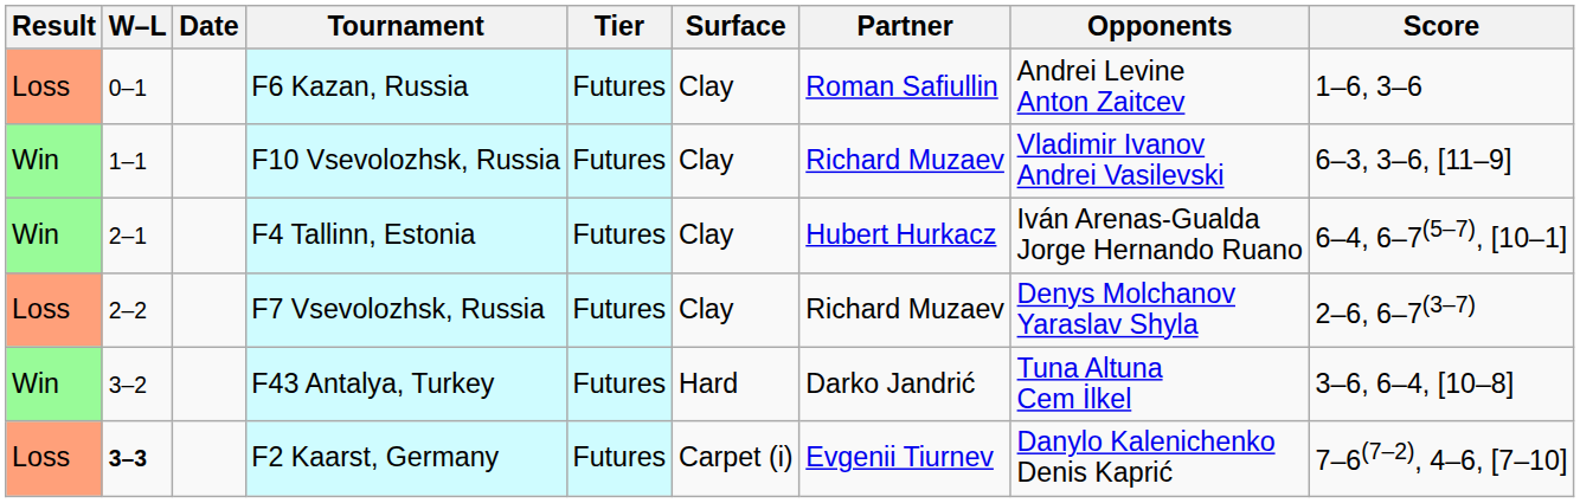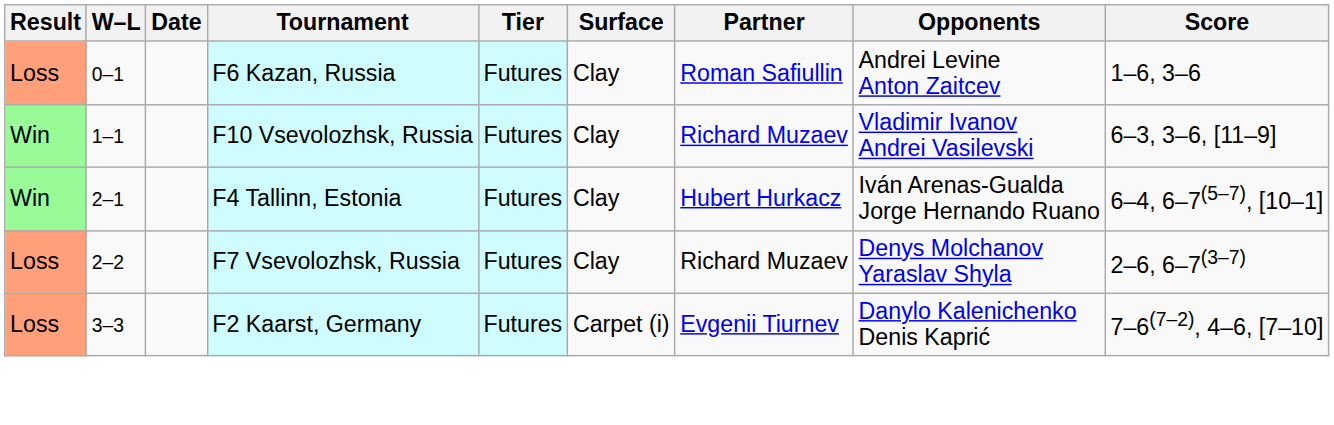- row: Win | 3–2 | F43 Antalya, Turkey | Futures | Hard | Darko Jandrić | Tuna Altuna Cem İlkel | 3–6, 6–4, [10–8]
F2 Kaarst, Germany | W–L: bold -> normal
